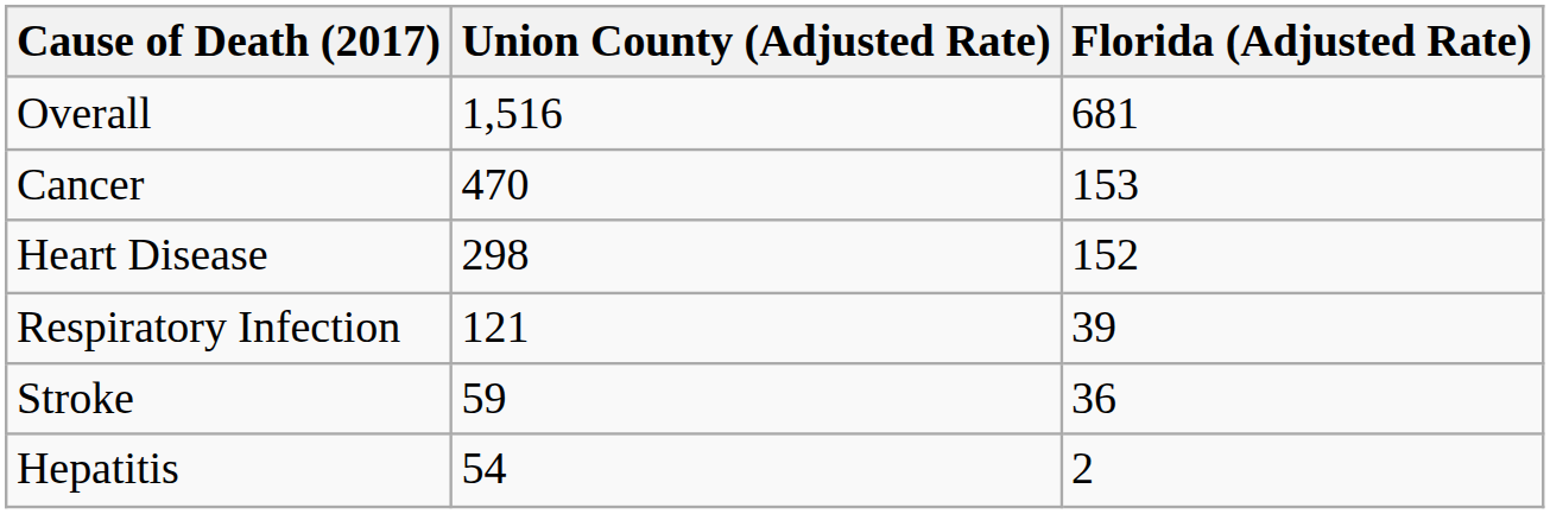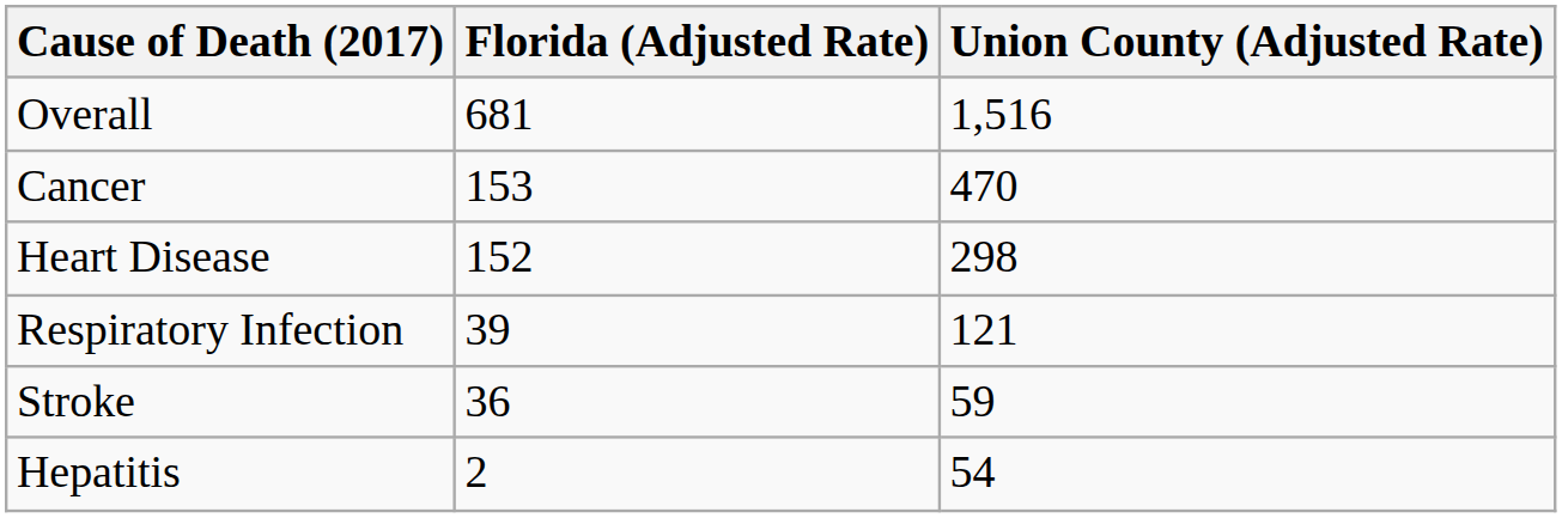columns swapped: Union County (Adjusted Rate) <-> Florida (Adjusted Rate)
